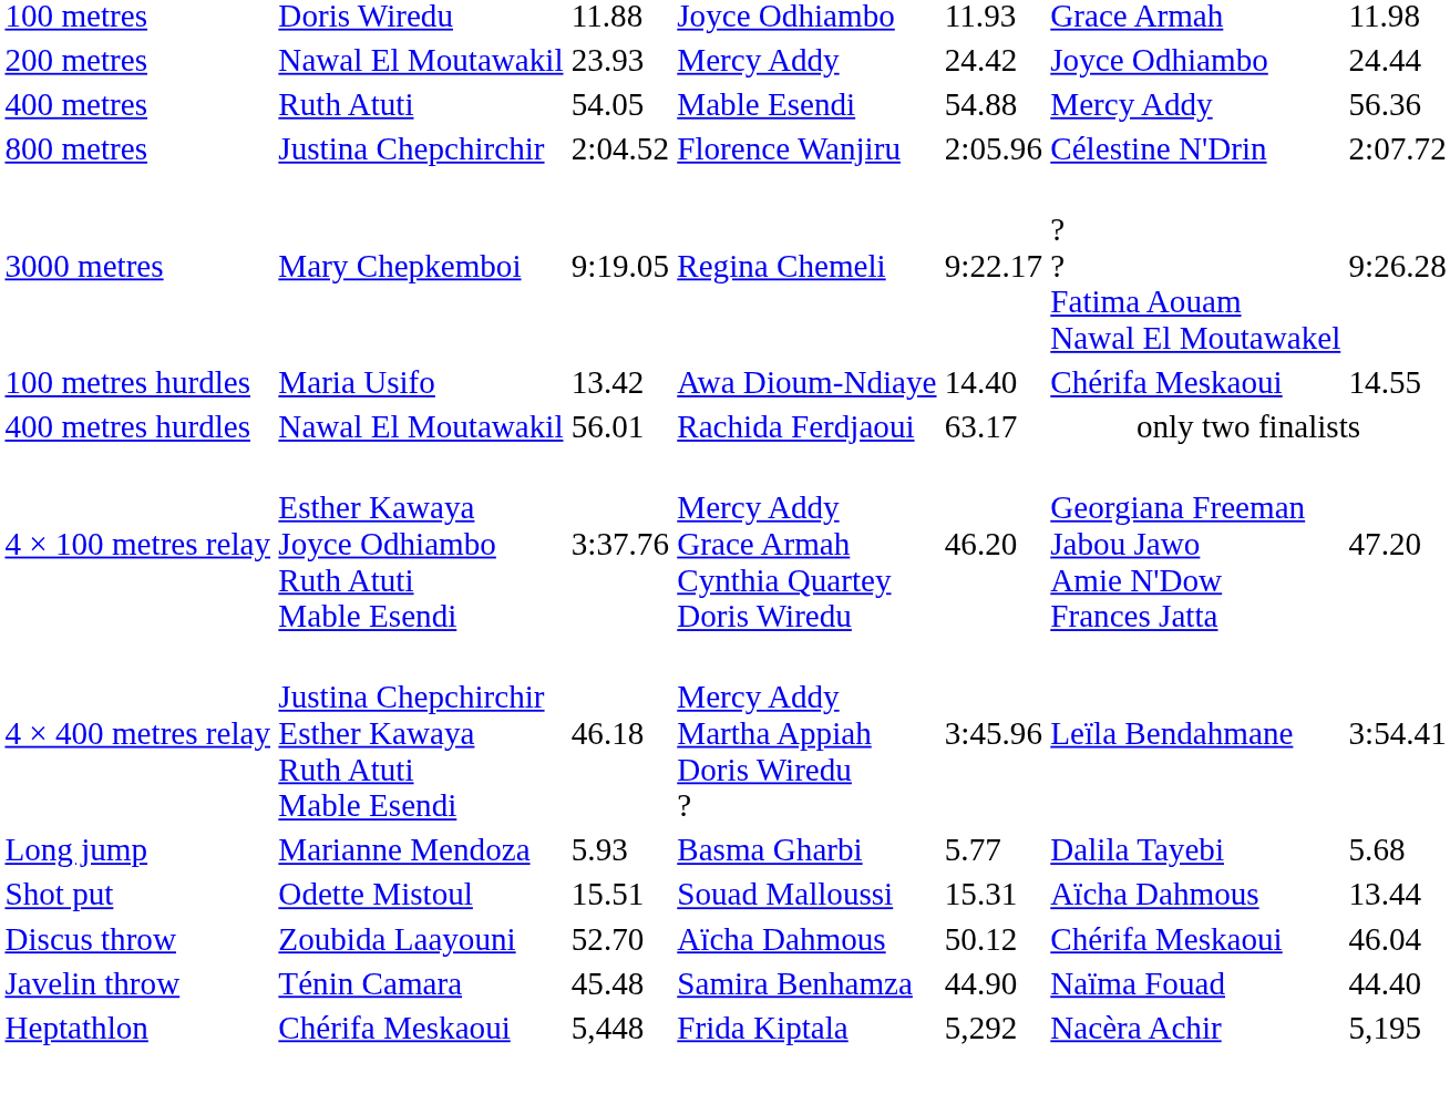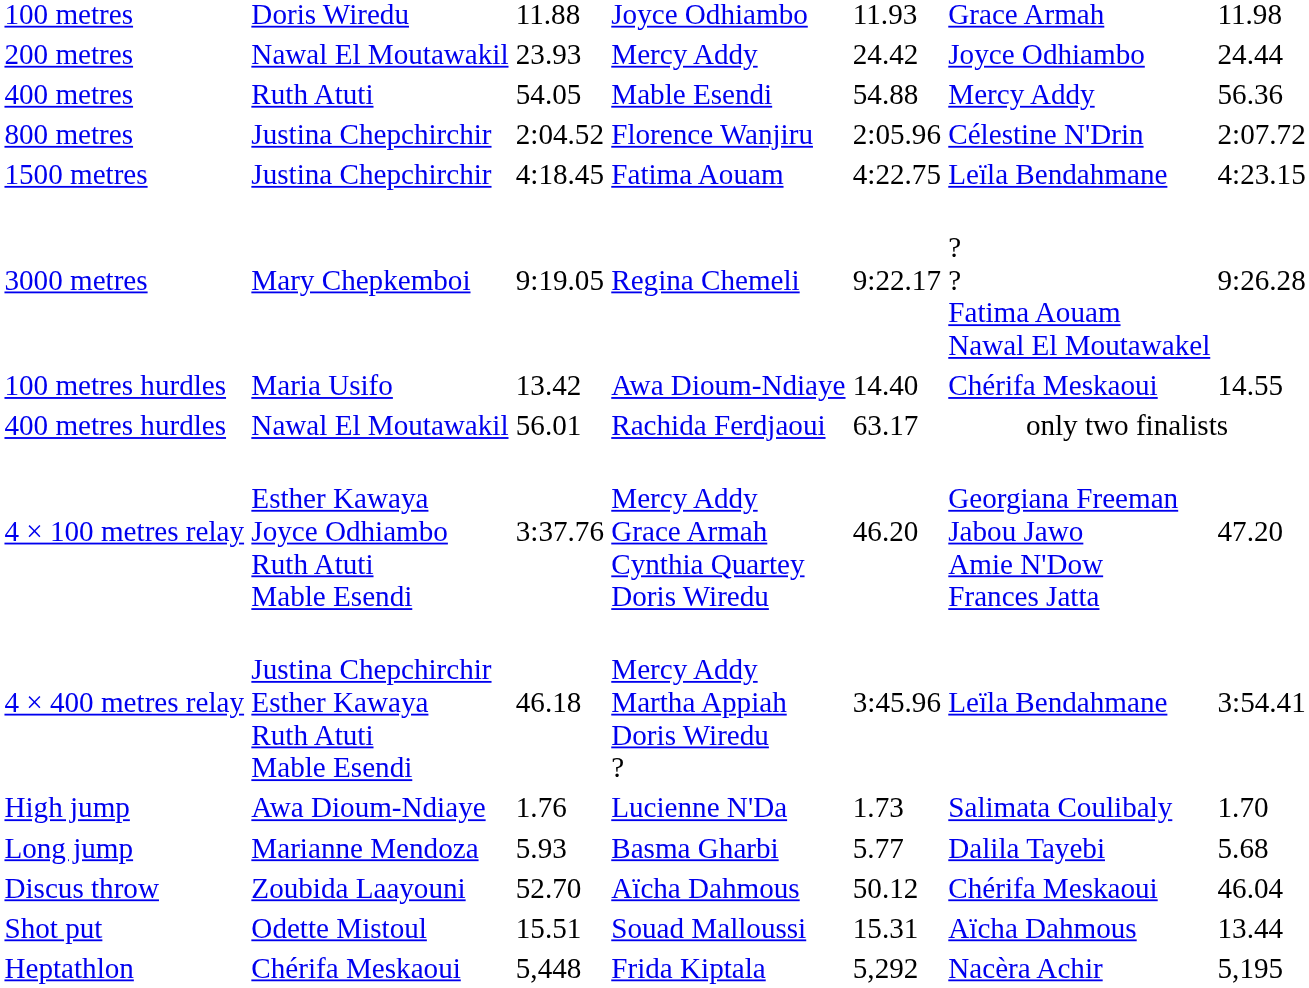+ row: 1500 metres | Justina Chepchirchir | 4:18.45 | Fatima Aouam | 4:22.75 | Leïla Bendahmane | 4:23.15
+ row: High jump | Awa Dioum-Ndiaye | 1.76 | Lucienne N'Da | 1.73 | Salimata Coulibaly | 1.70
rows swapped: Shot put <-> Discus throw
- row: Javelin throw | Ténin Camara | 45.48 | Samira Benhamza | 44.90 | Naïma Fouad | 44.40
